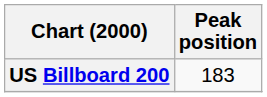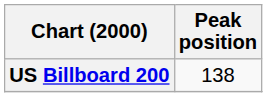US Billboard 200 | Peak position: 183 -> 138
